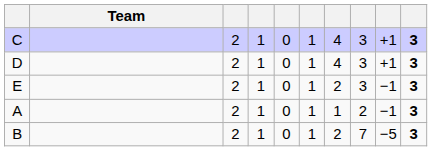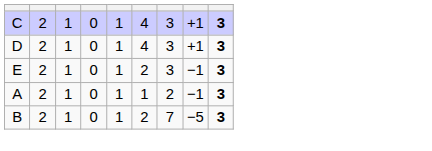- column: Team
